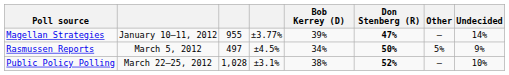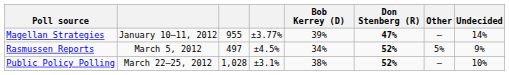Rasmussen Reports | Don Stenberg (R): 50% -> 52%
